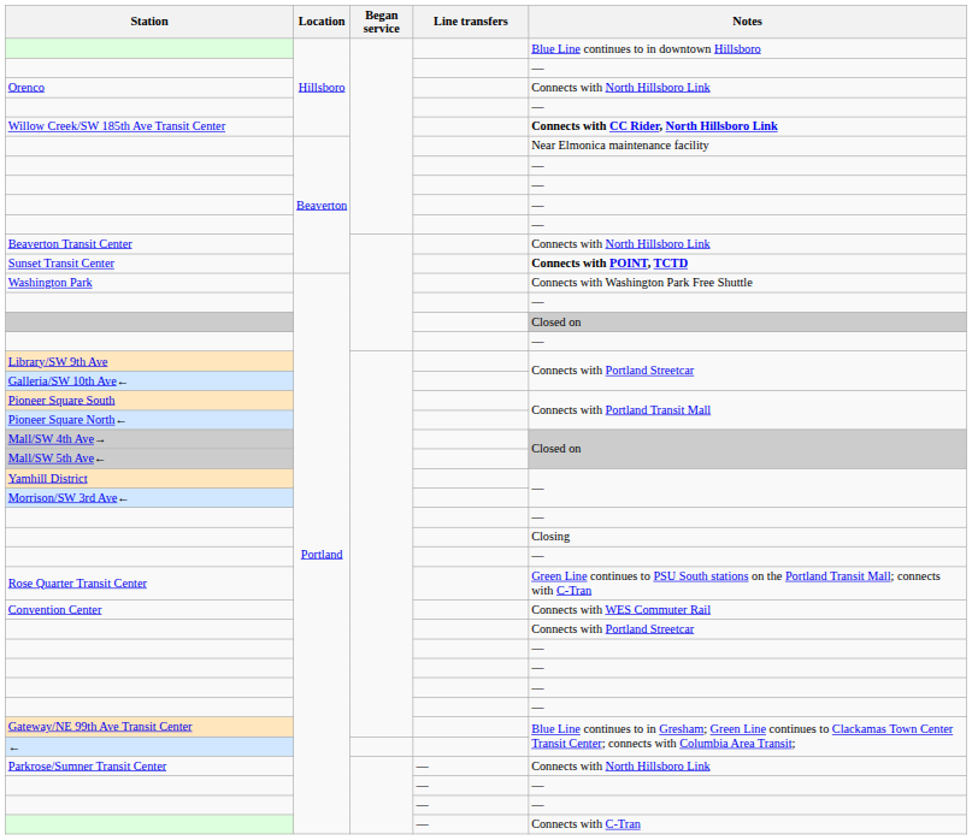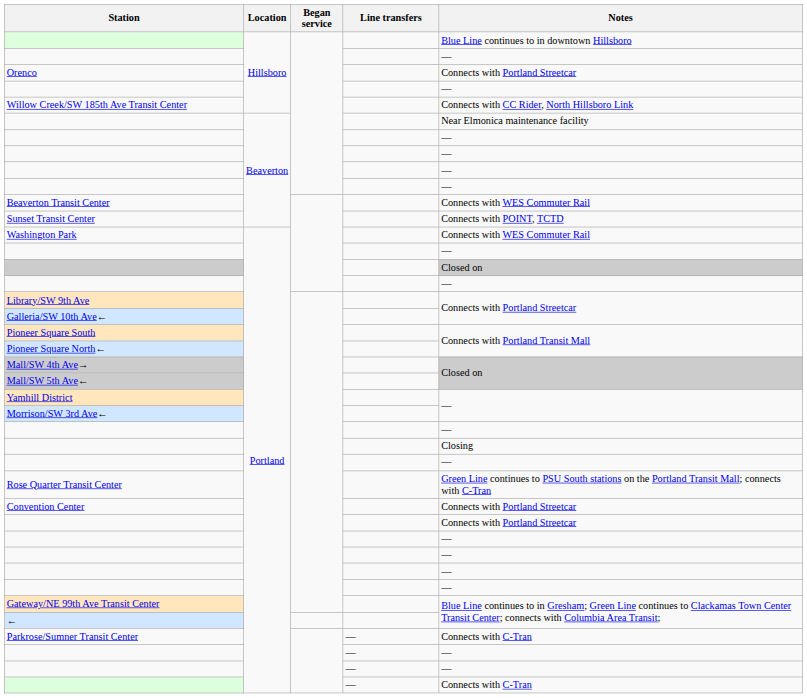Orenco | Notes: Connects with North Hillsboro Link -> Connects with Portland Streetcar
Willow Creek/SW 185th Ave Transit Center | Notes: bold -> normal
Beaverton Transit Center | Notes: Connects with North Hillsboro Link -> Connects with WES Commuter Rail
Sunset Transit Center | Notes: bold -> normal
Washington Park | Notes: Connects with Washington Park Free Shuttle -> Connects with WES Commuter Rail
Convention Center | Notes: Connects with WES Commuter Rail -> Connects with Portland Streetcar
Parkrose/Sumner Transit Center | Notes: Connects with North Hillsboro Link -> Connects with C-Tran
